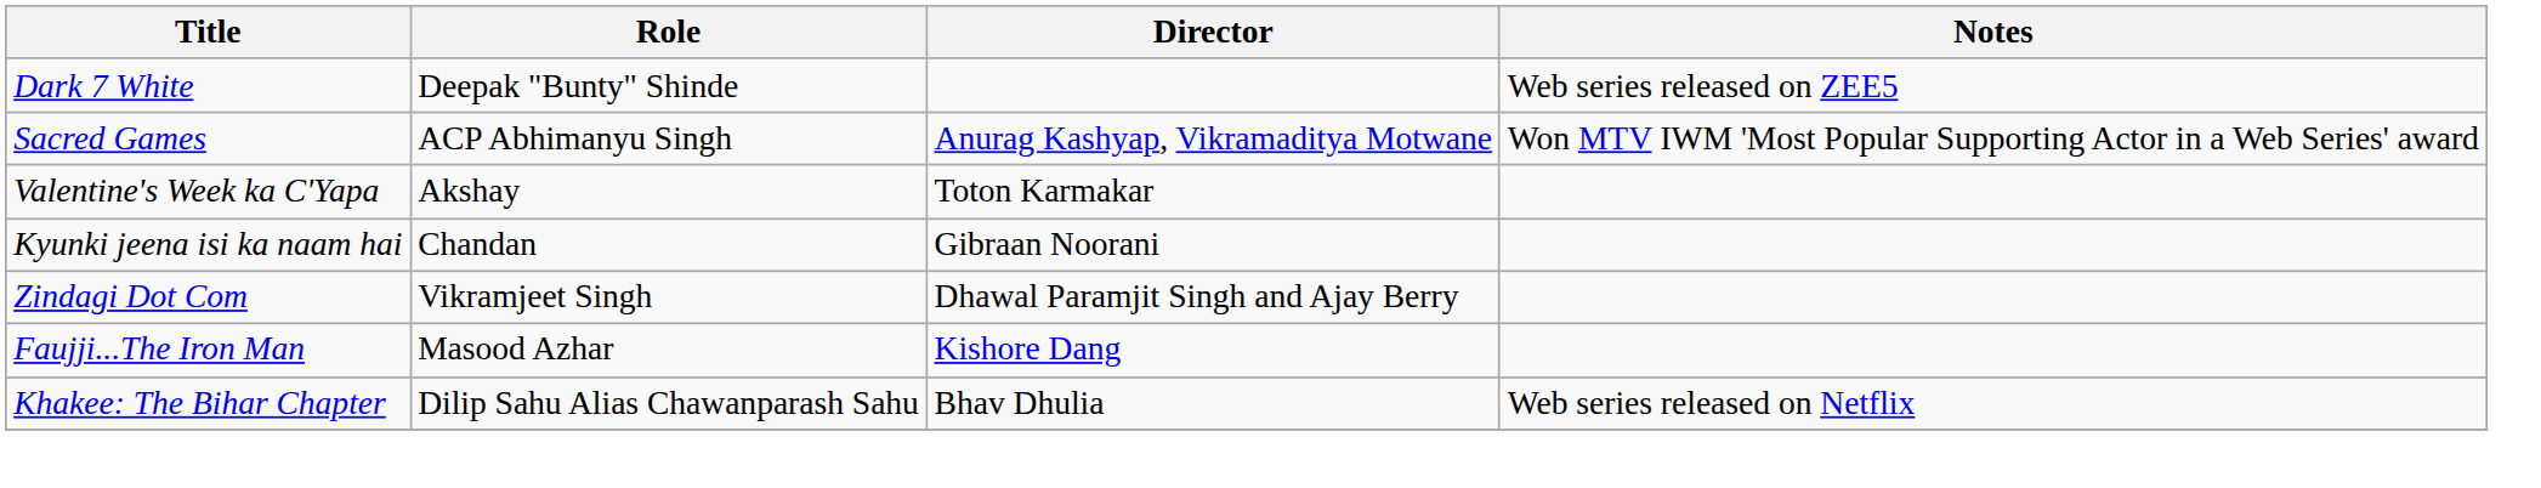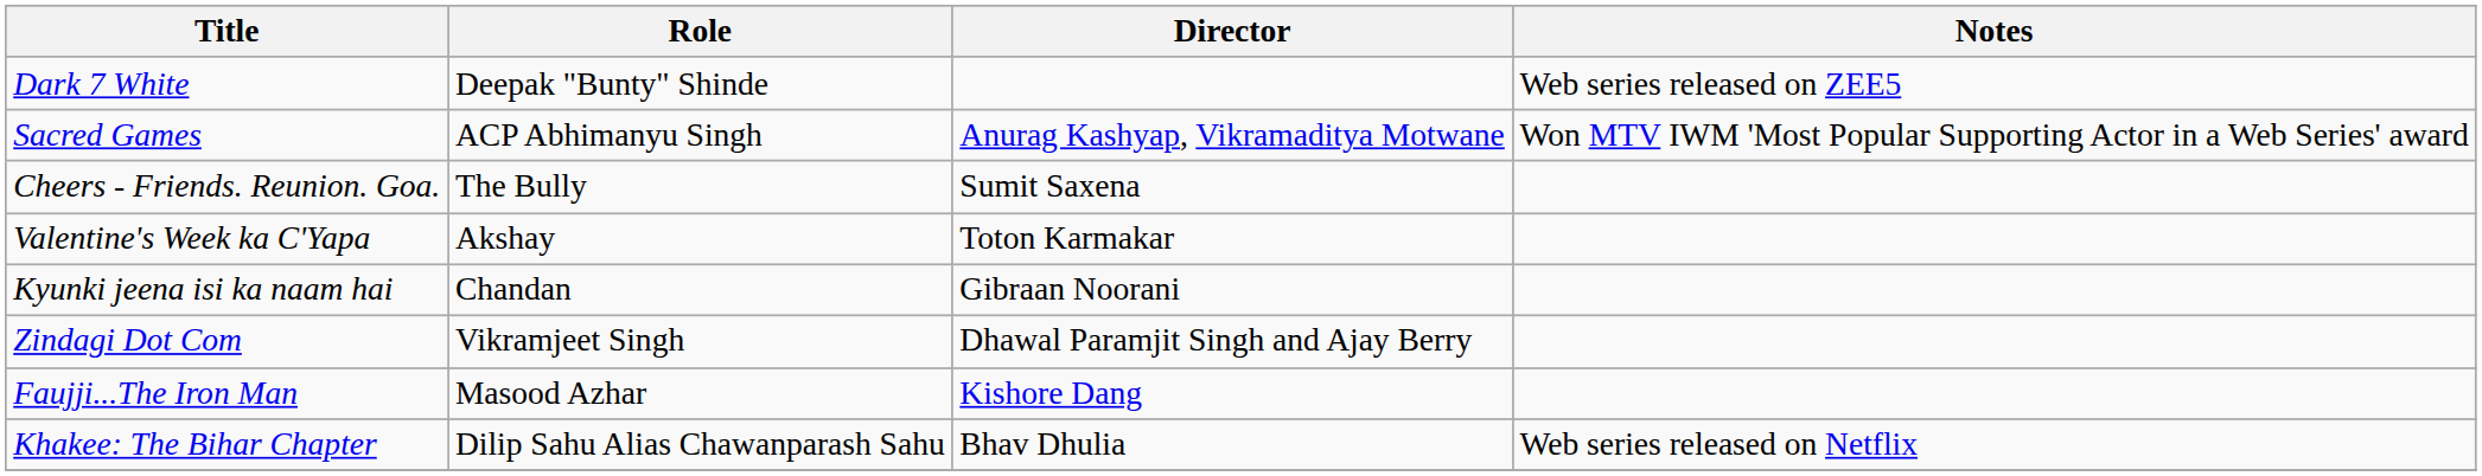+ row: Cheers - Friends. Reunion. Goa. | The Bully | Sumit Saxena
